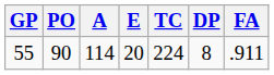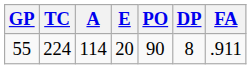columns swapped: PO <-> TC
